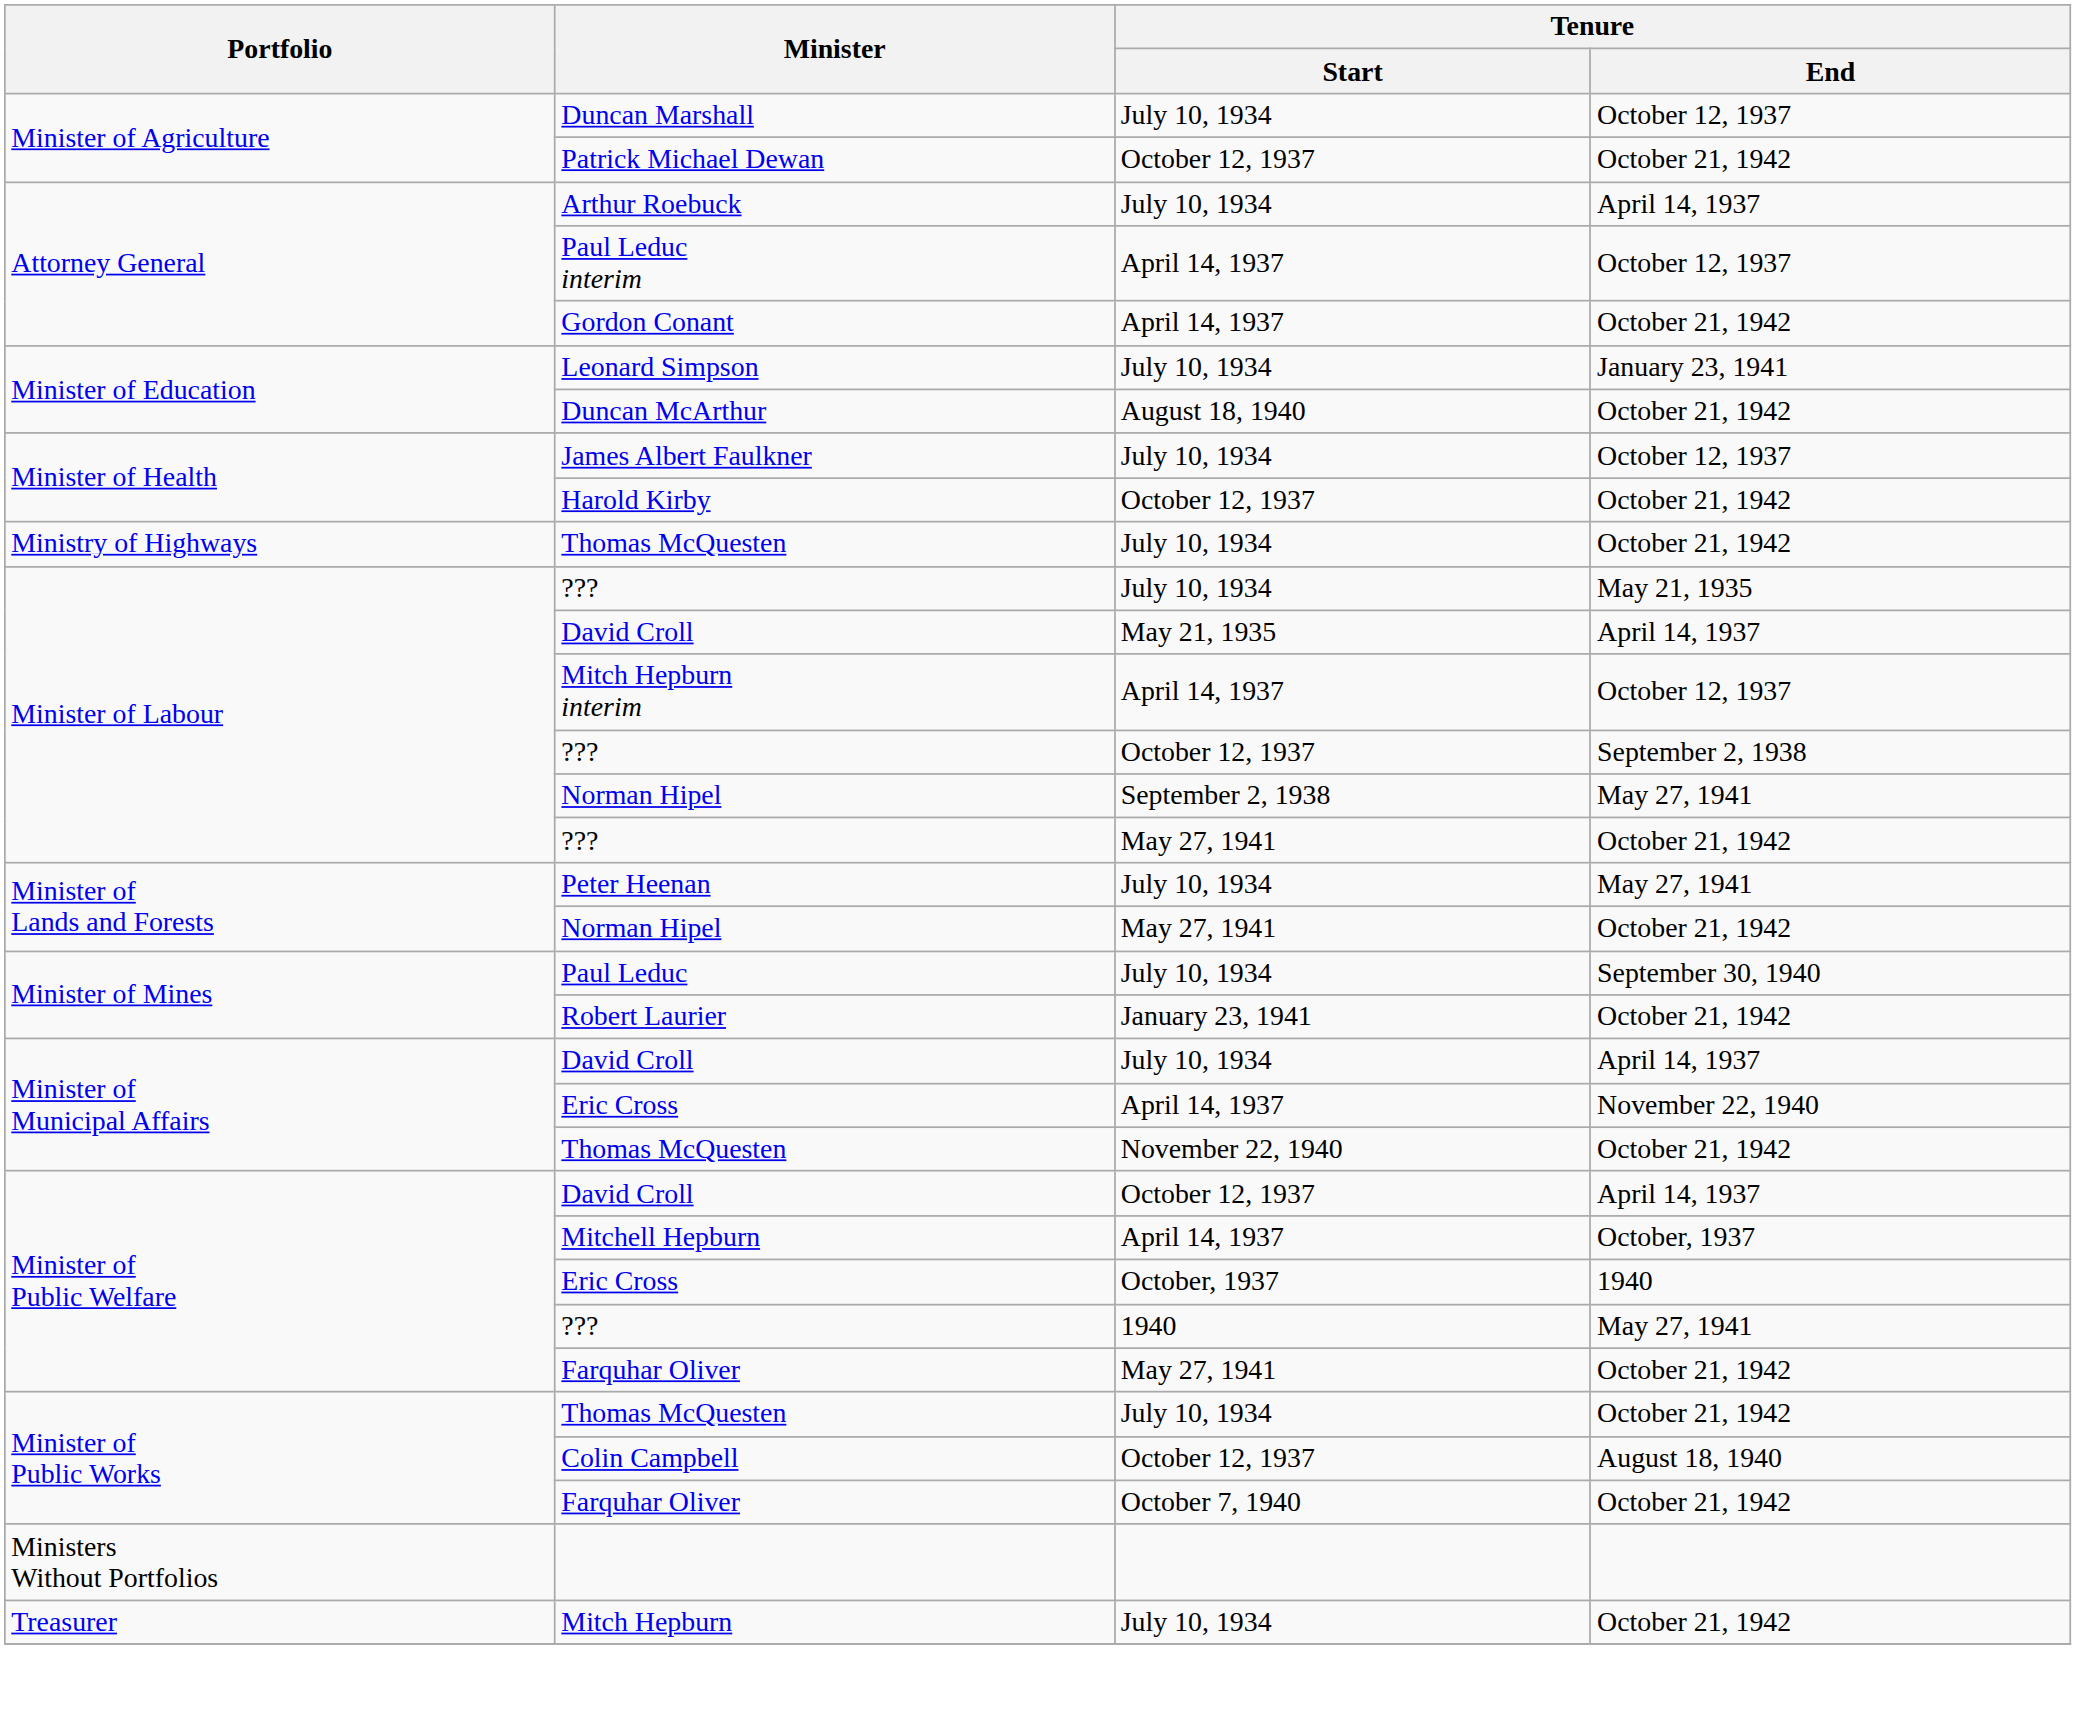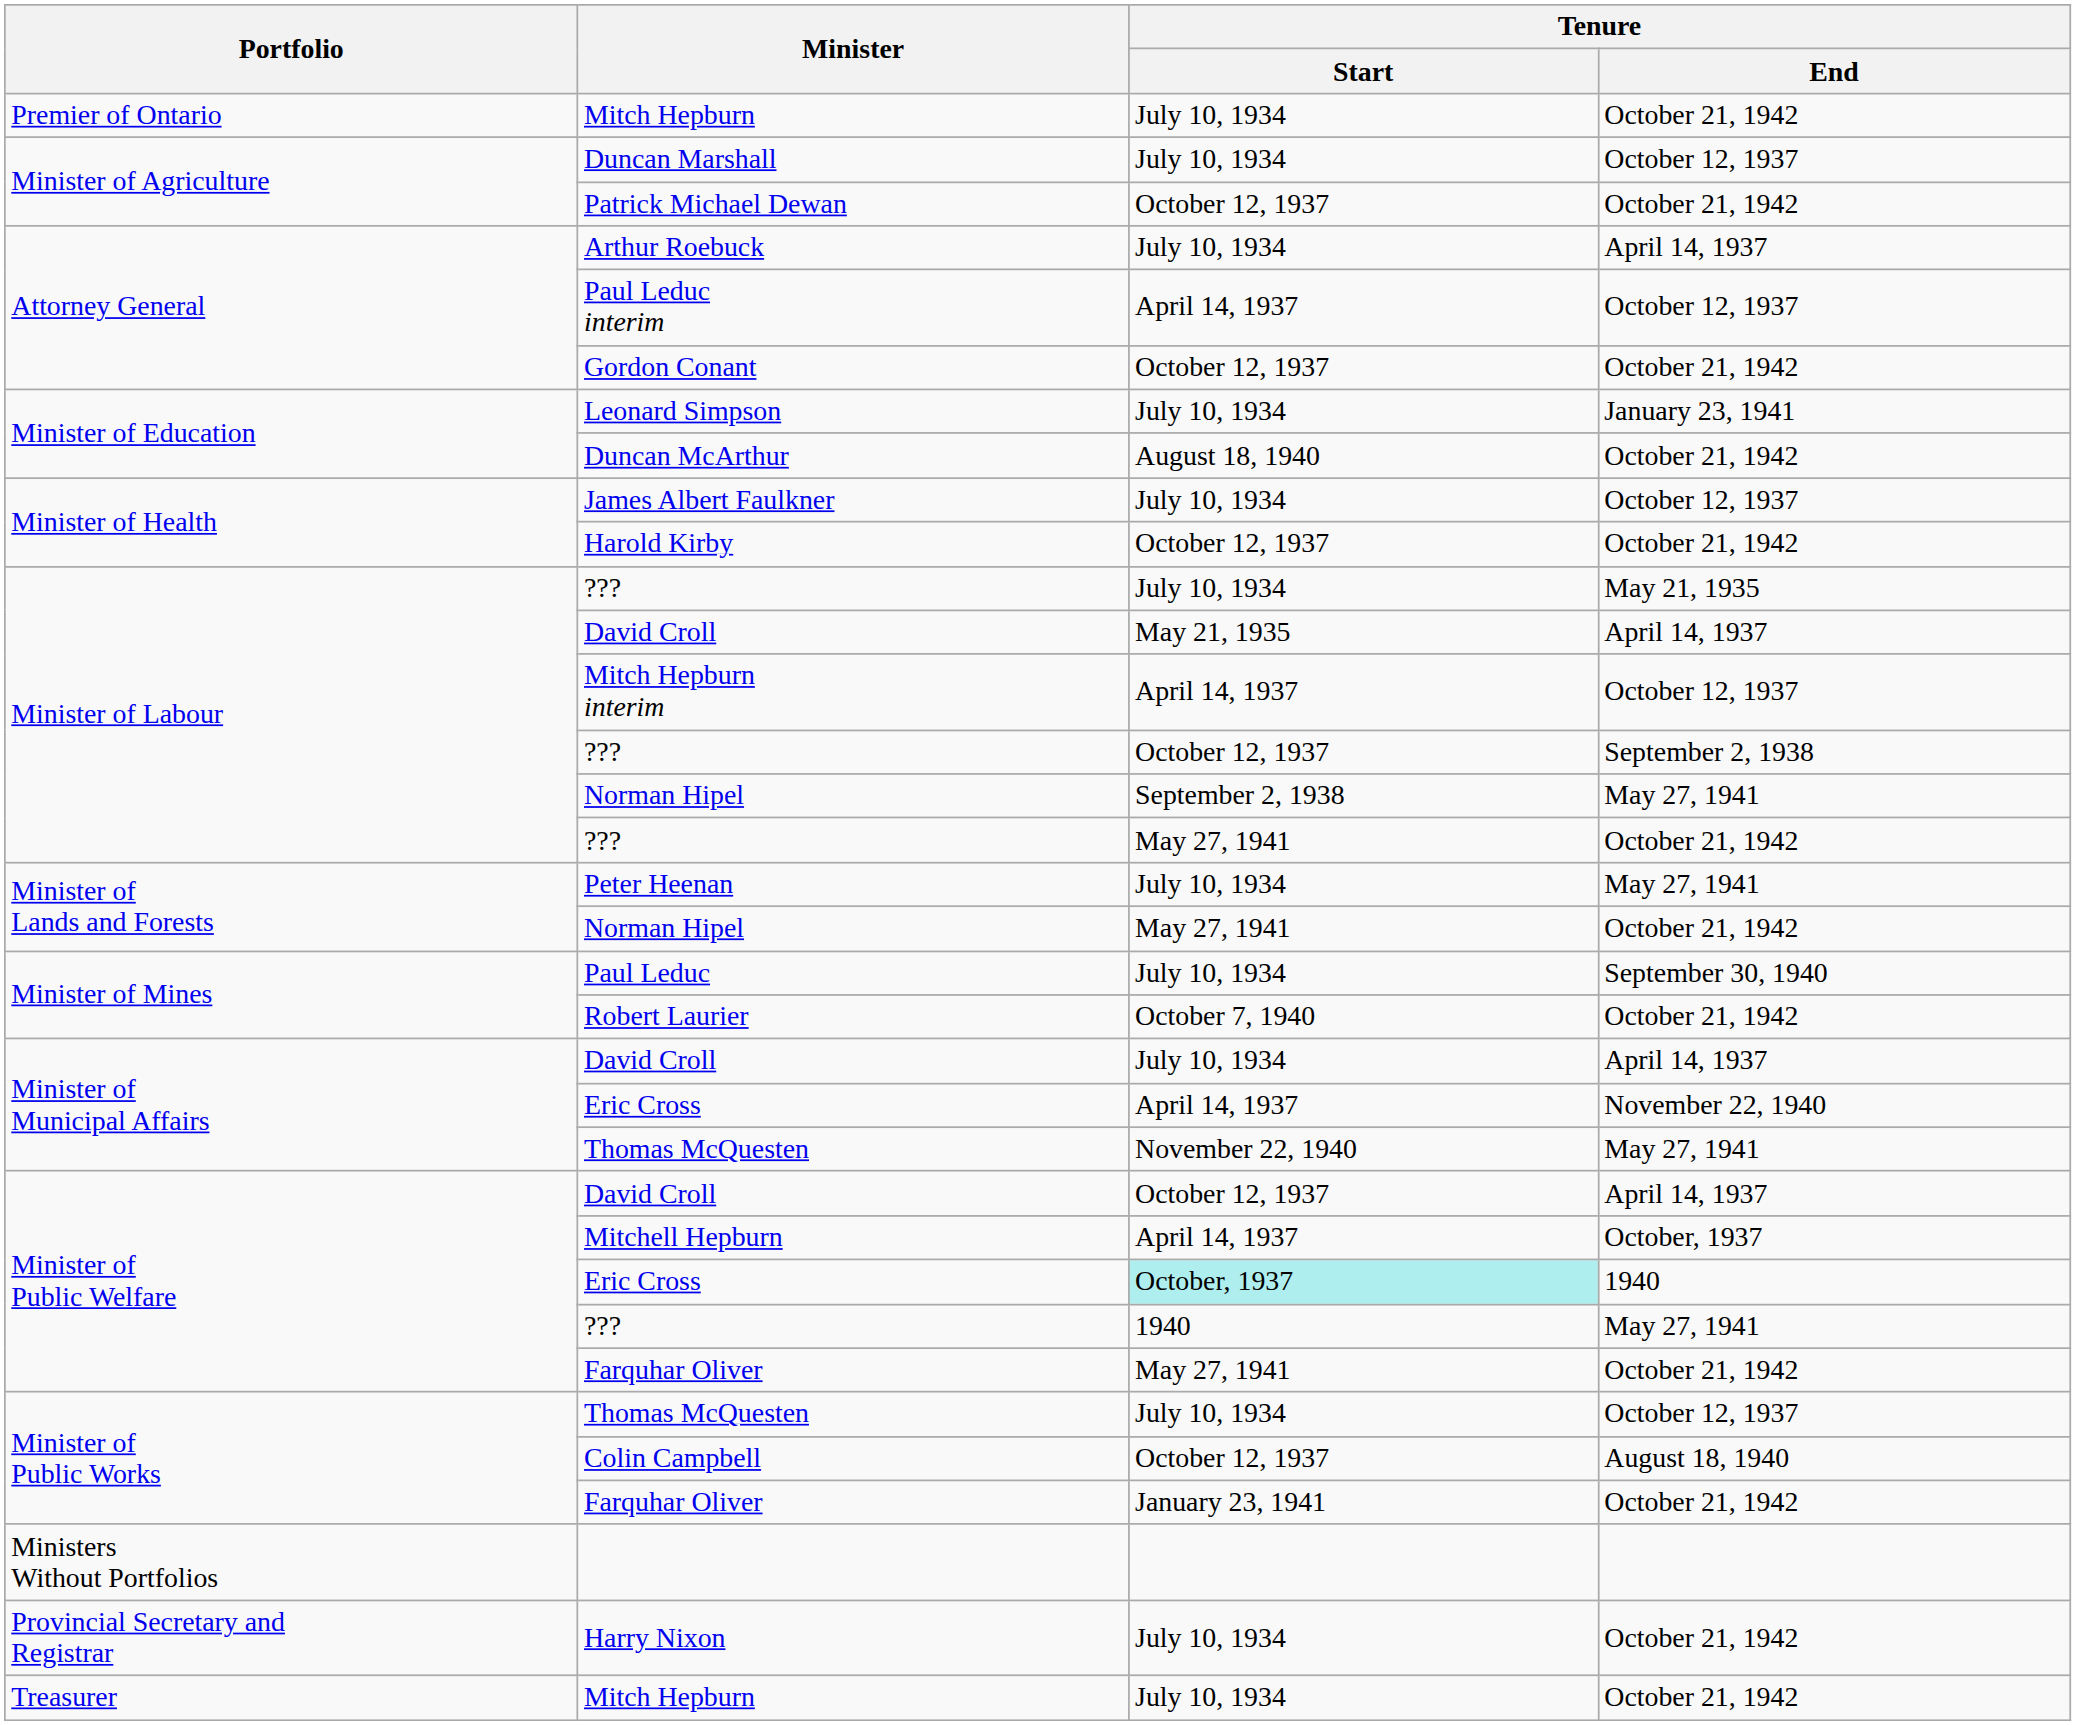+ row: Premier of Ontario | Mitch Hepburn | July 10, 1934 | October 21, 1942
Gordon Conant | Tenure / Start: April 14, 1937 -> October 12, 1937
- row: Ministry of Highways | Thomas McQuesten | July 10, 1934 | October 21, 1942
Robert Laurier | Tenure / Start: January 23, 1941 -> October 7, 1940
Minister of Municipal Affairs / Thomas McQuesten | Tenure / End: October 21, 1942 -> May 27, 1941
Minister of Public Welfare / Eric Cross | Tenure / Start: no background -> paleturquoise background
Minister of Public Works / Thomas McQuesten | Tenure / End: October 21, 1942 -> October 12, 1937
Minister of Public Works / Farquhar Oliver | Tenure / Start: October 7, 1940 -> January 23, 1941
+ row: Provincial Secretary and Registrar | Harry Nixon | July 10, 1934 | October 21, 1942
